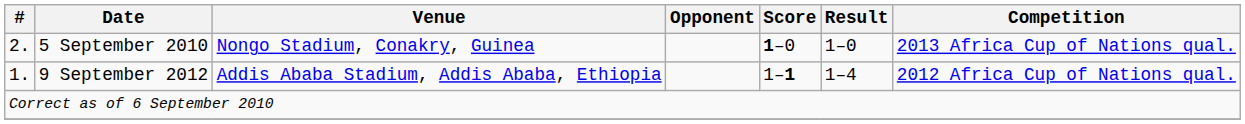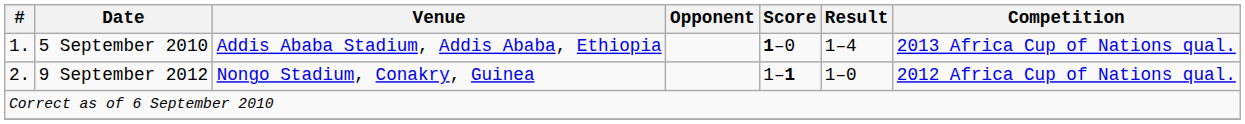5 September 2010 | #: 2. -> 1.
5 September 2010 | Venue: Nongo Stadium, Conakry, Guinea -> Addis Ababa Stadium, Addis Ababa, Ethiopia
5 September 2010 | Result: 1–0 -> 1–4
9 September 2012 | #: 1. -> 2.
9 September 2012 | Venue: Addis Ababa Stadium, Addis Ababa, Ethiopia -> Nongo Stadium, Conakry, Guinea
9 September 2012 | Result: 1–4 -> 1–0
